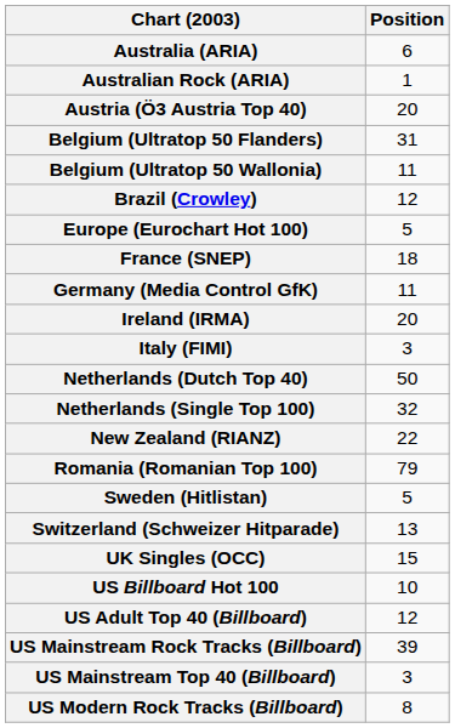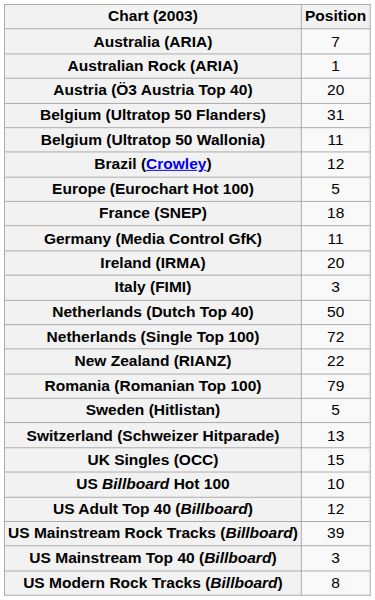Australia (ARIA) | Position: 6 -> 7
Netherlands (Single Top 100) | Position: 32 -> 72
